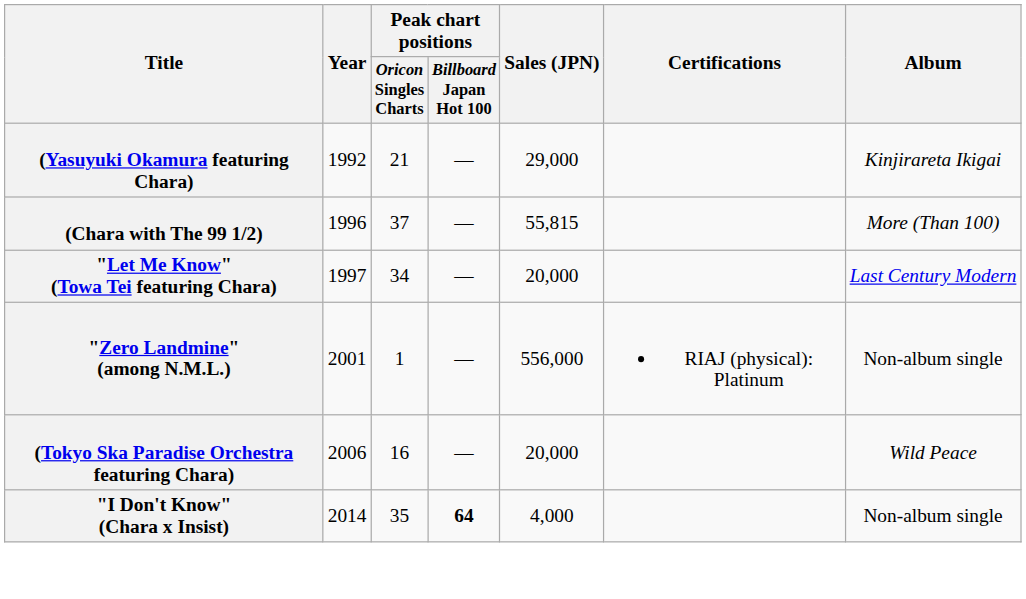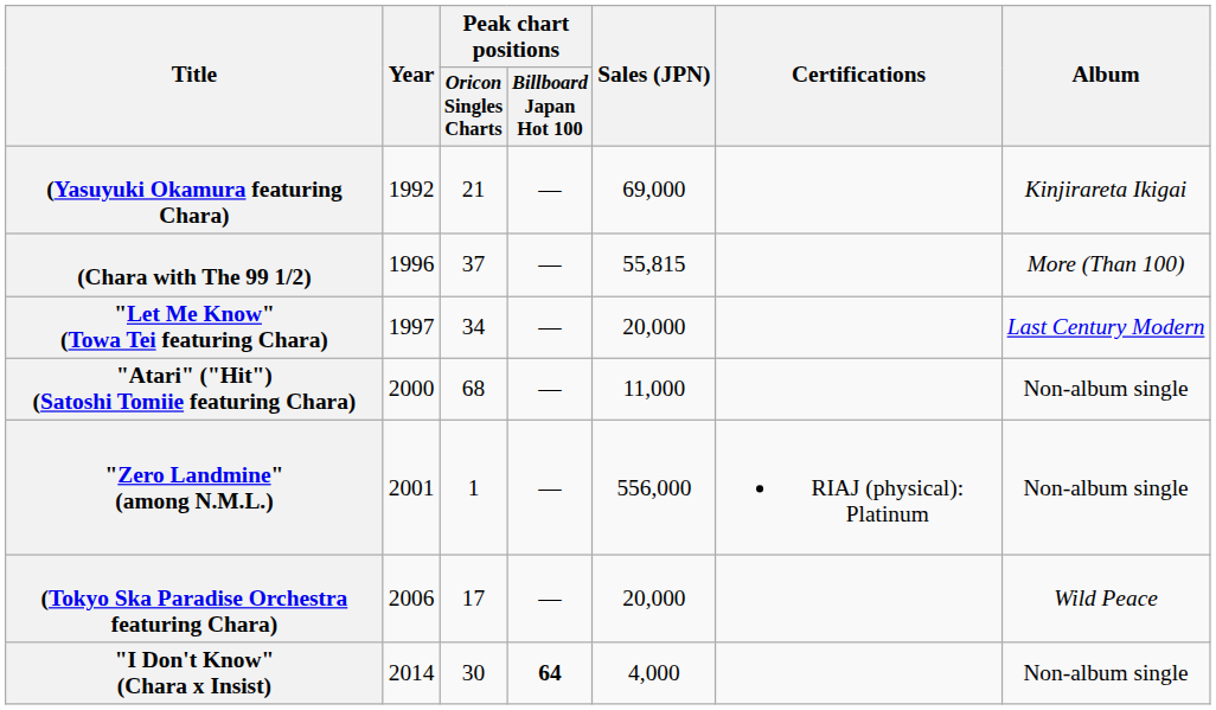(Yasuyuki Okamura featuring Chara) | Sales (JPN): 29,000 -> 69,000
+ row: "Atari" ("Hit") (Satoshi Tomiie featuring Chara) | 2000 | 68 | — | 11,000 | Non-album single
(Tokyo Ska Paradise Orchestra featuring Chara) | Peak chart positions / Oricon Singles Charts: 16 -> 17
"I Don't Know" (Chara x Insist) | Peak chart positions / Oricon Singles Charts: 35 -> 30
